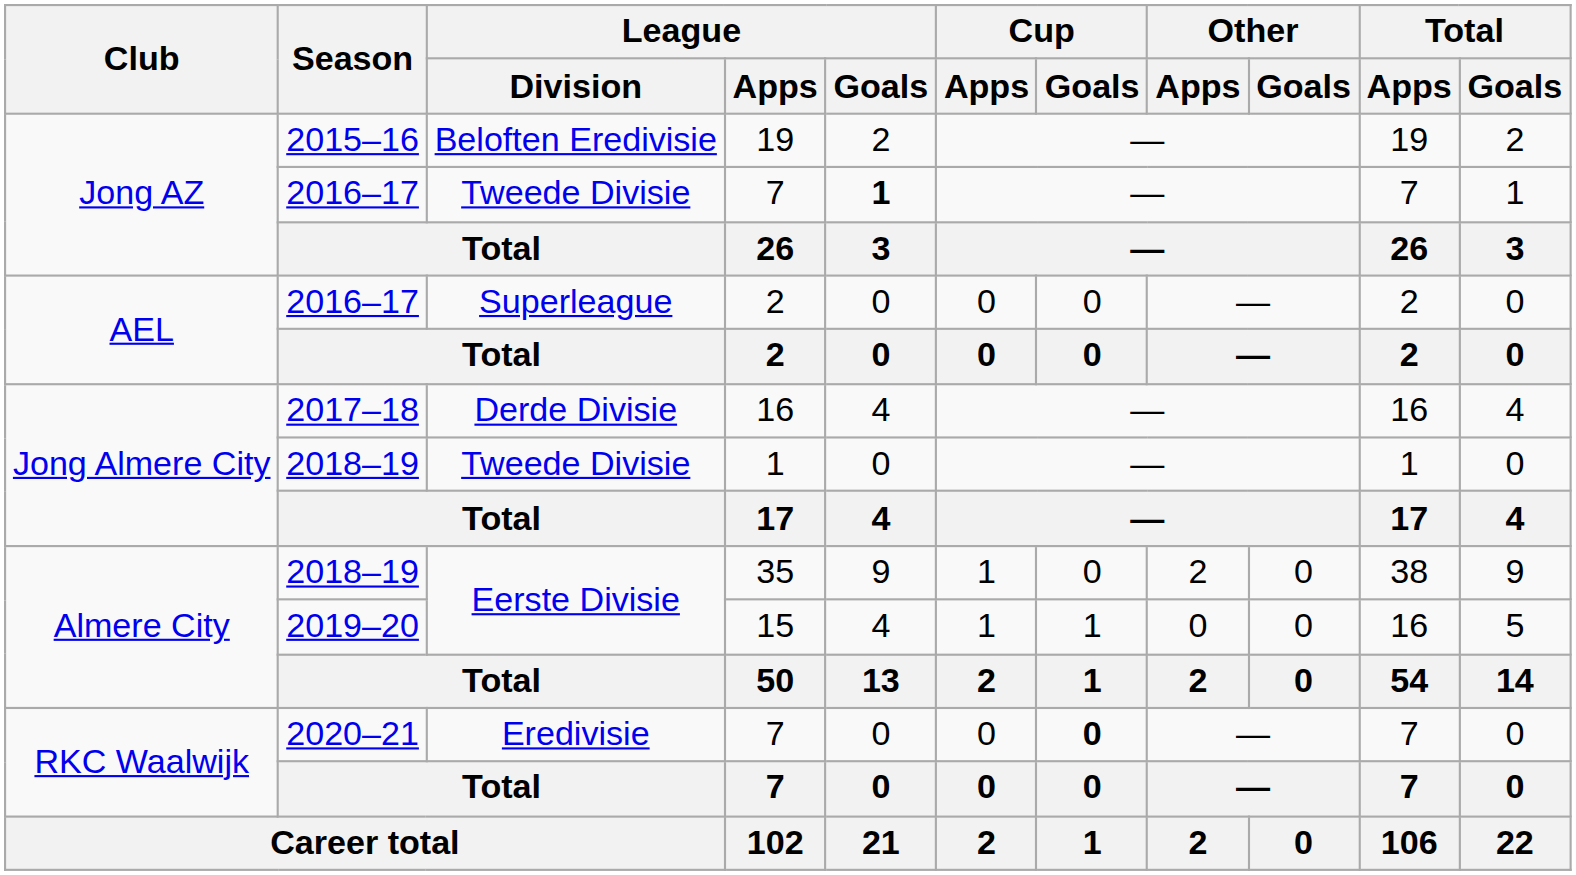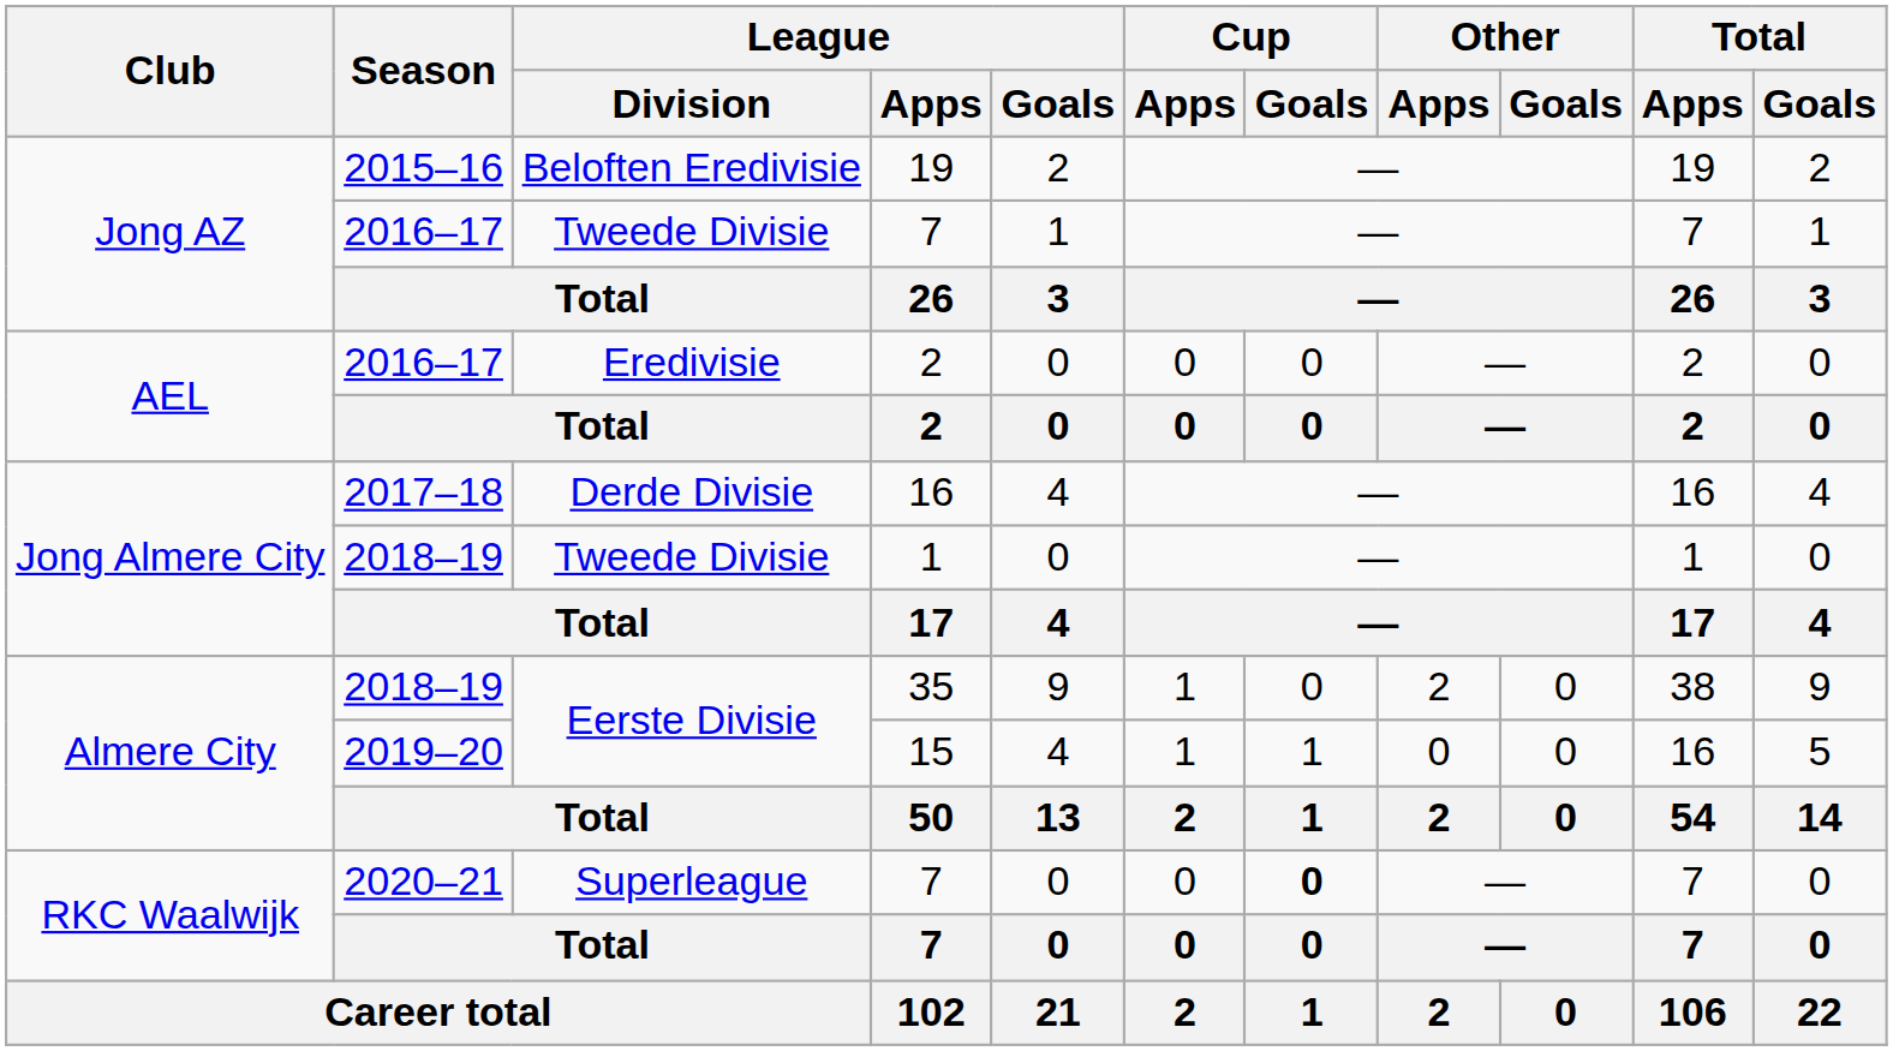2016–17 / 7 | League / Goals: bold -> normal
2016–17 / 2 | League / Division: Superleague -> Eredivisie
2020–21 / 7 | League / Division: Eredivisie -> Superleague
